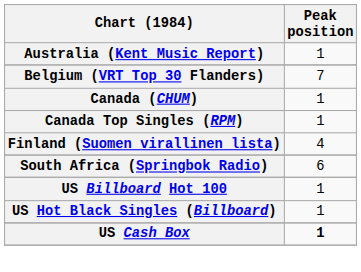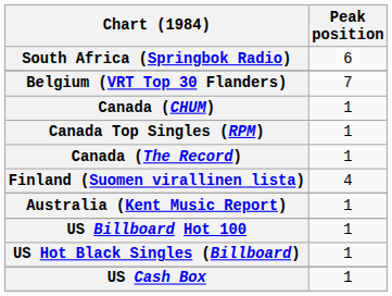rows swapped: Australia (Kent Music Report) <-> South Africa (Springbok Radio)
+ row: Canada (The Record) | 1
US Cash Box | Peak position: bold -> normal
